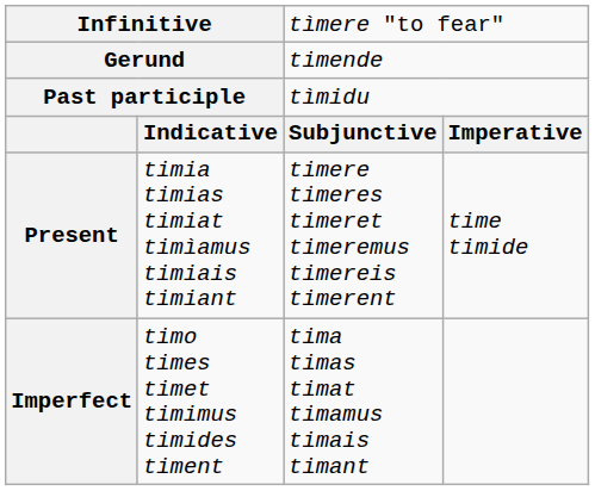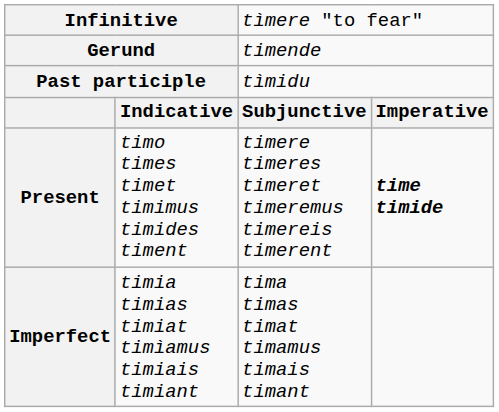Present | column 2: timia timias timiat timìamus timiais timiant -> timo times timet timimus timides timent
Present | column 4: normal -> bold
Imperfect | column 2: timo times timet timimus timides timent -> timia timias timiat timìamus timiais timiant
